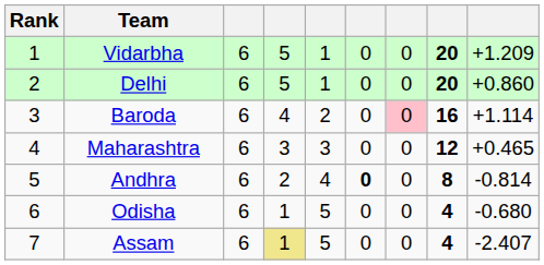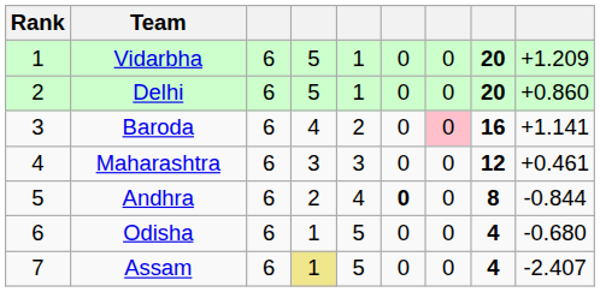Baroda | column 9: +1.114 -> +1.141
Maharashtra | column 9: +0.465 -> +0.461
Andhra | column 9: -0.814 -> -0.844
